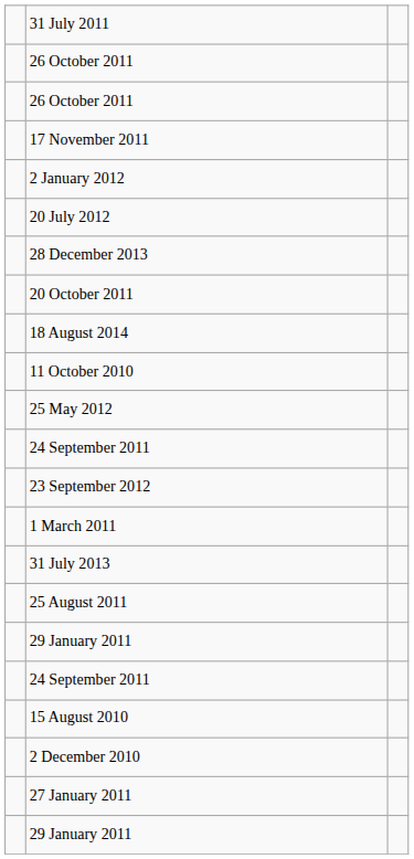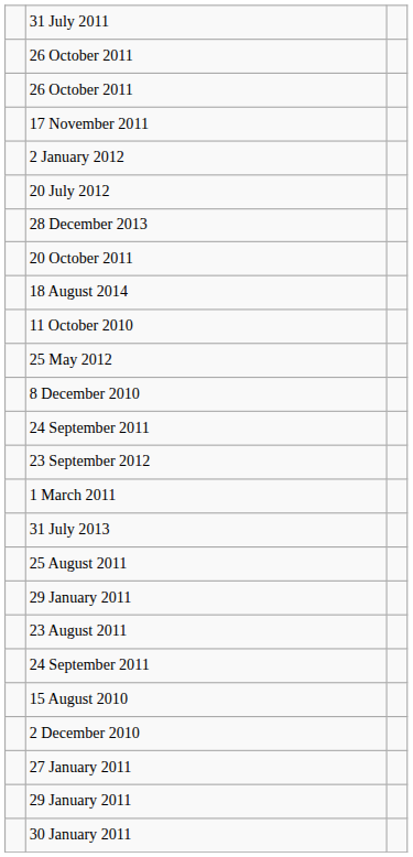+ row: 8 December 2010
+ row: 23 August 2011
+ row: 30 January 2011
